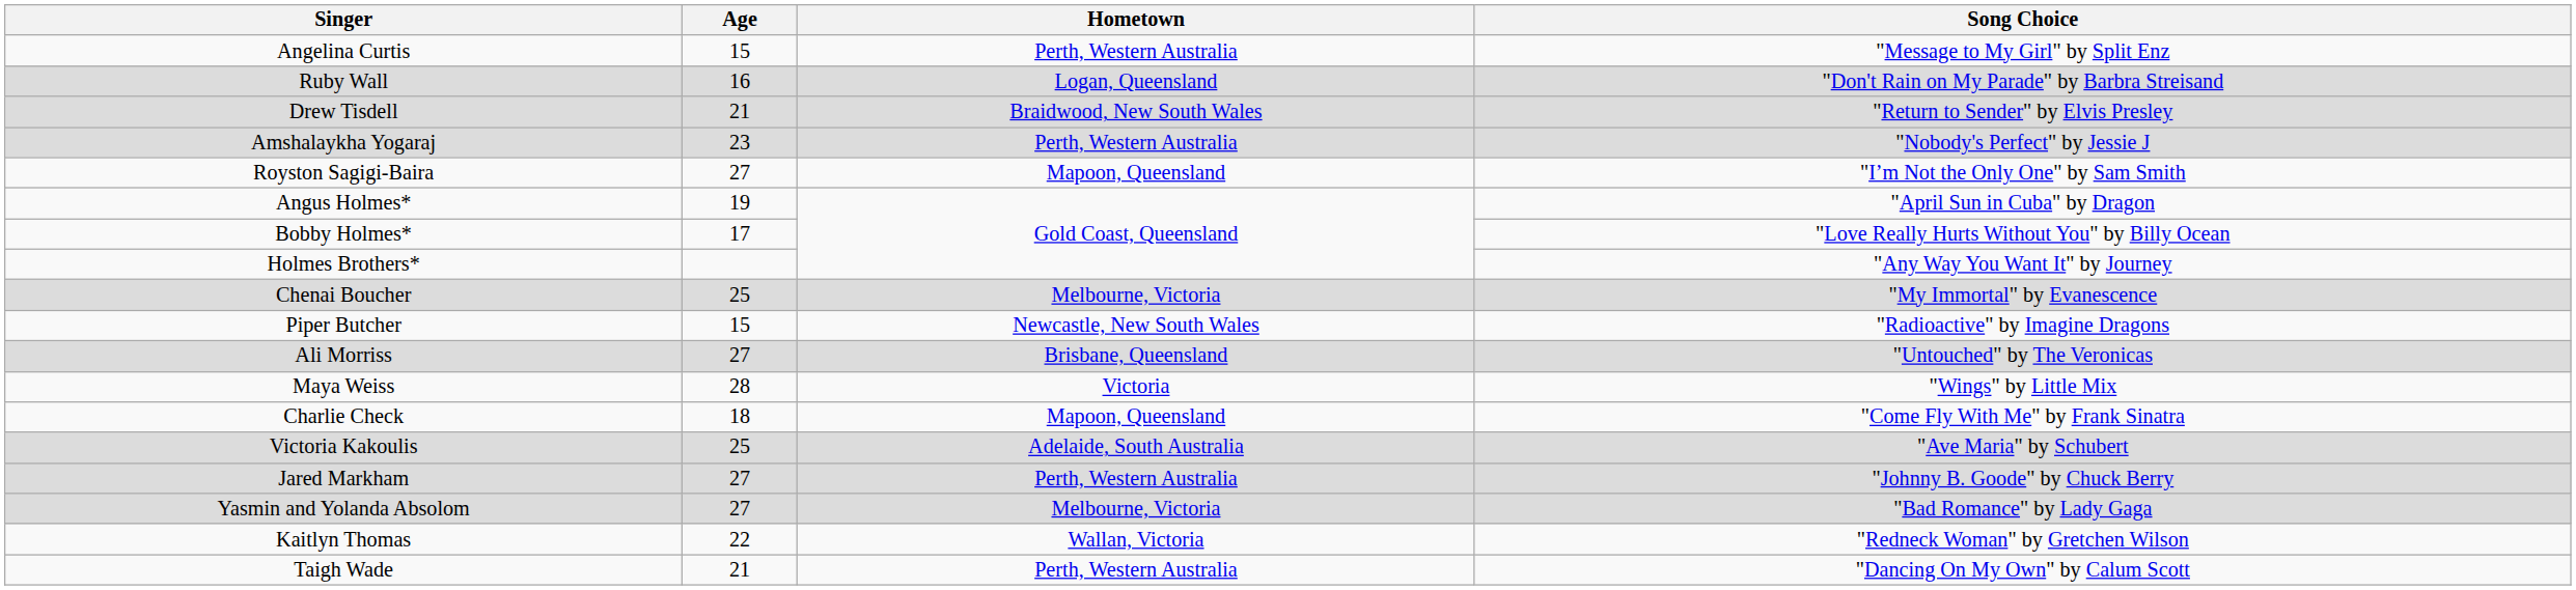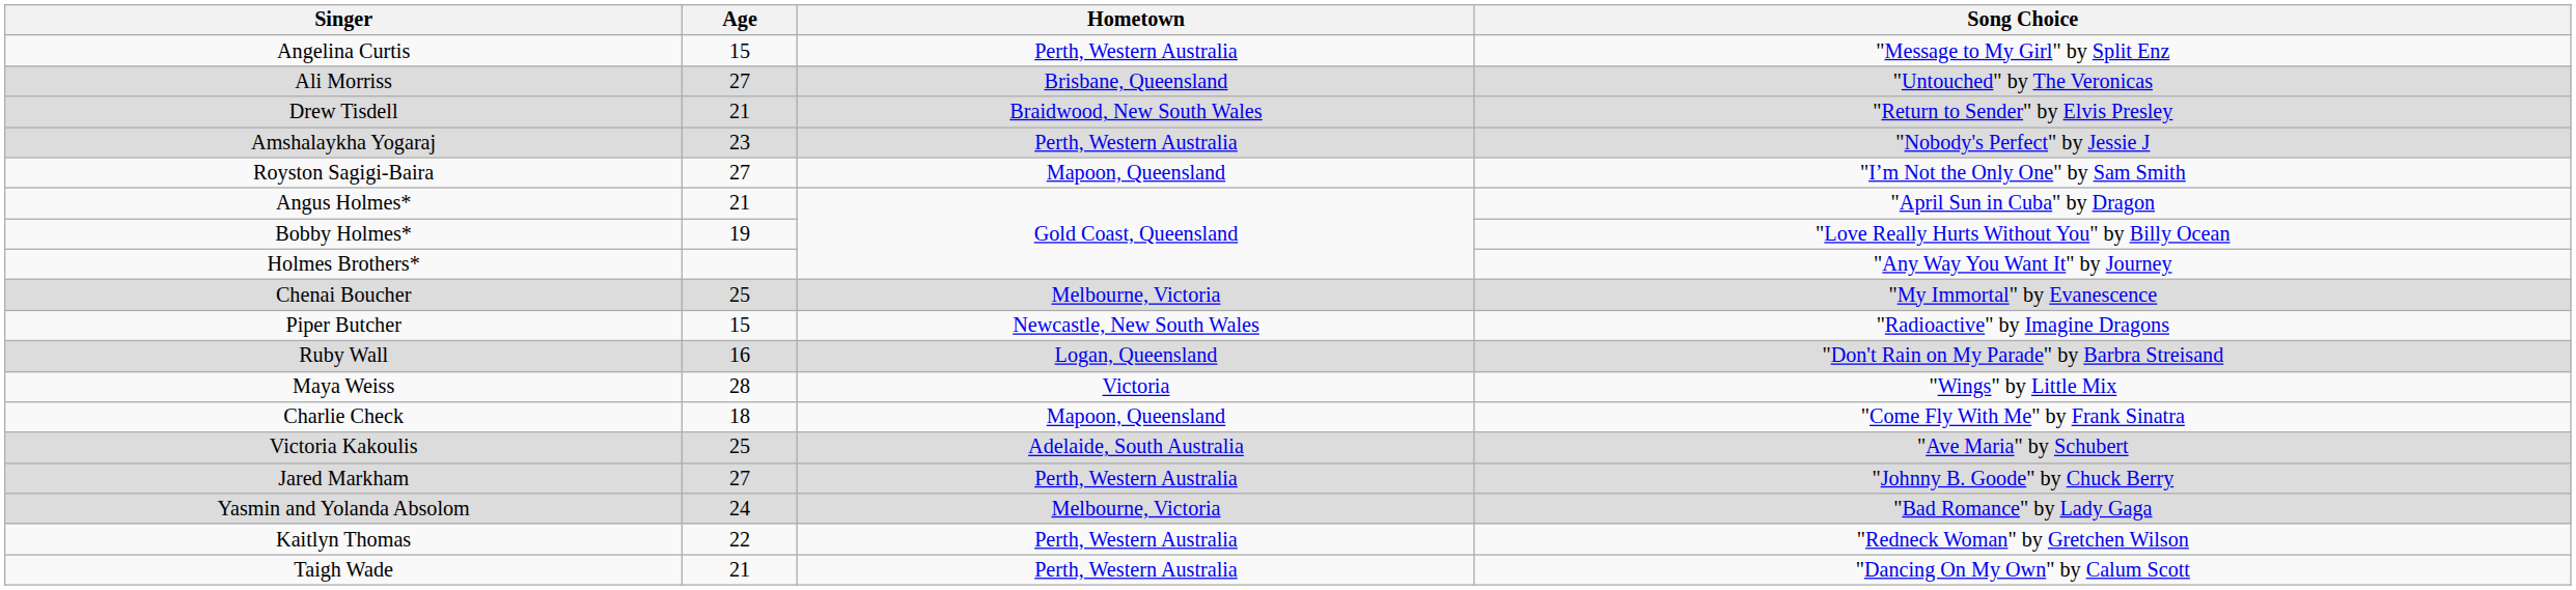rows swapped: Ruby Wall <-> Ali Morriss
Angus Holmes* | Age: 19 -> 21
Bobby Holmes* | Age: 17 -> 19
Yasmin and Yolanda Absolom | Age: 27 -> 24
Kaitlyn Thomas | Hometown: Wallan, Victoria -> Perth, Western Australia
